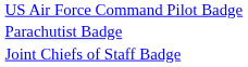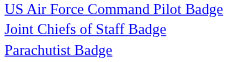rows swapped: Parachutist Badge <-> Joint Chiefs of Staff Badge
